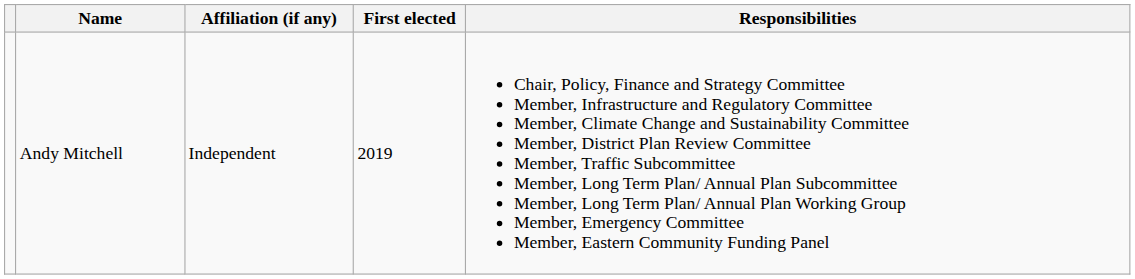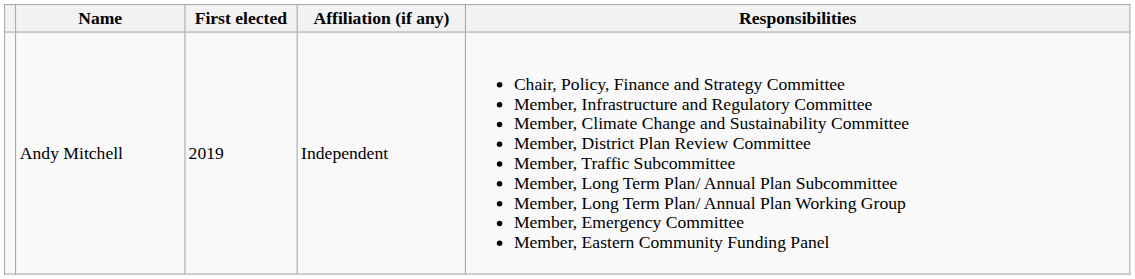columns swapped: Affiliation (if any) <-> First elected
